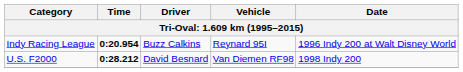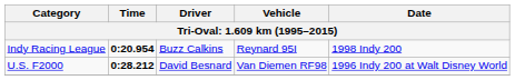Indy Racing League | Date: 1996 Indy 200 at Walt Disney World -> 1998 Indy 200
U.S. F2000 | Date: 1998 Indy 200 -> 1996 Indy 200 at Walt Disney World
